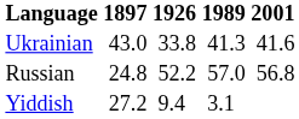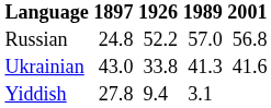rows swapped: Ukrainian <-> Russian
Yiddish | 1897: 27.2 -> 27.8
